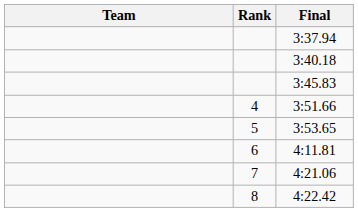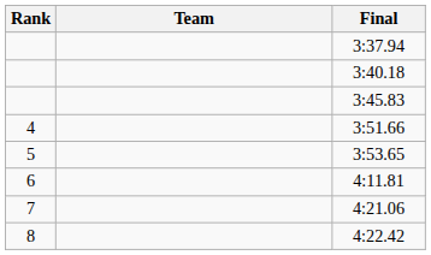columns swapped: Rank <-> Team
